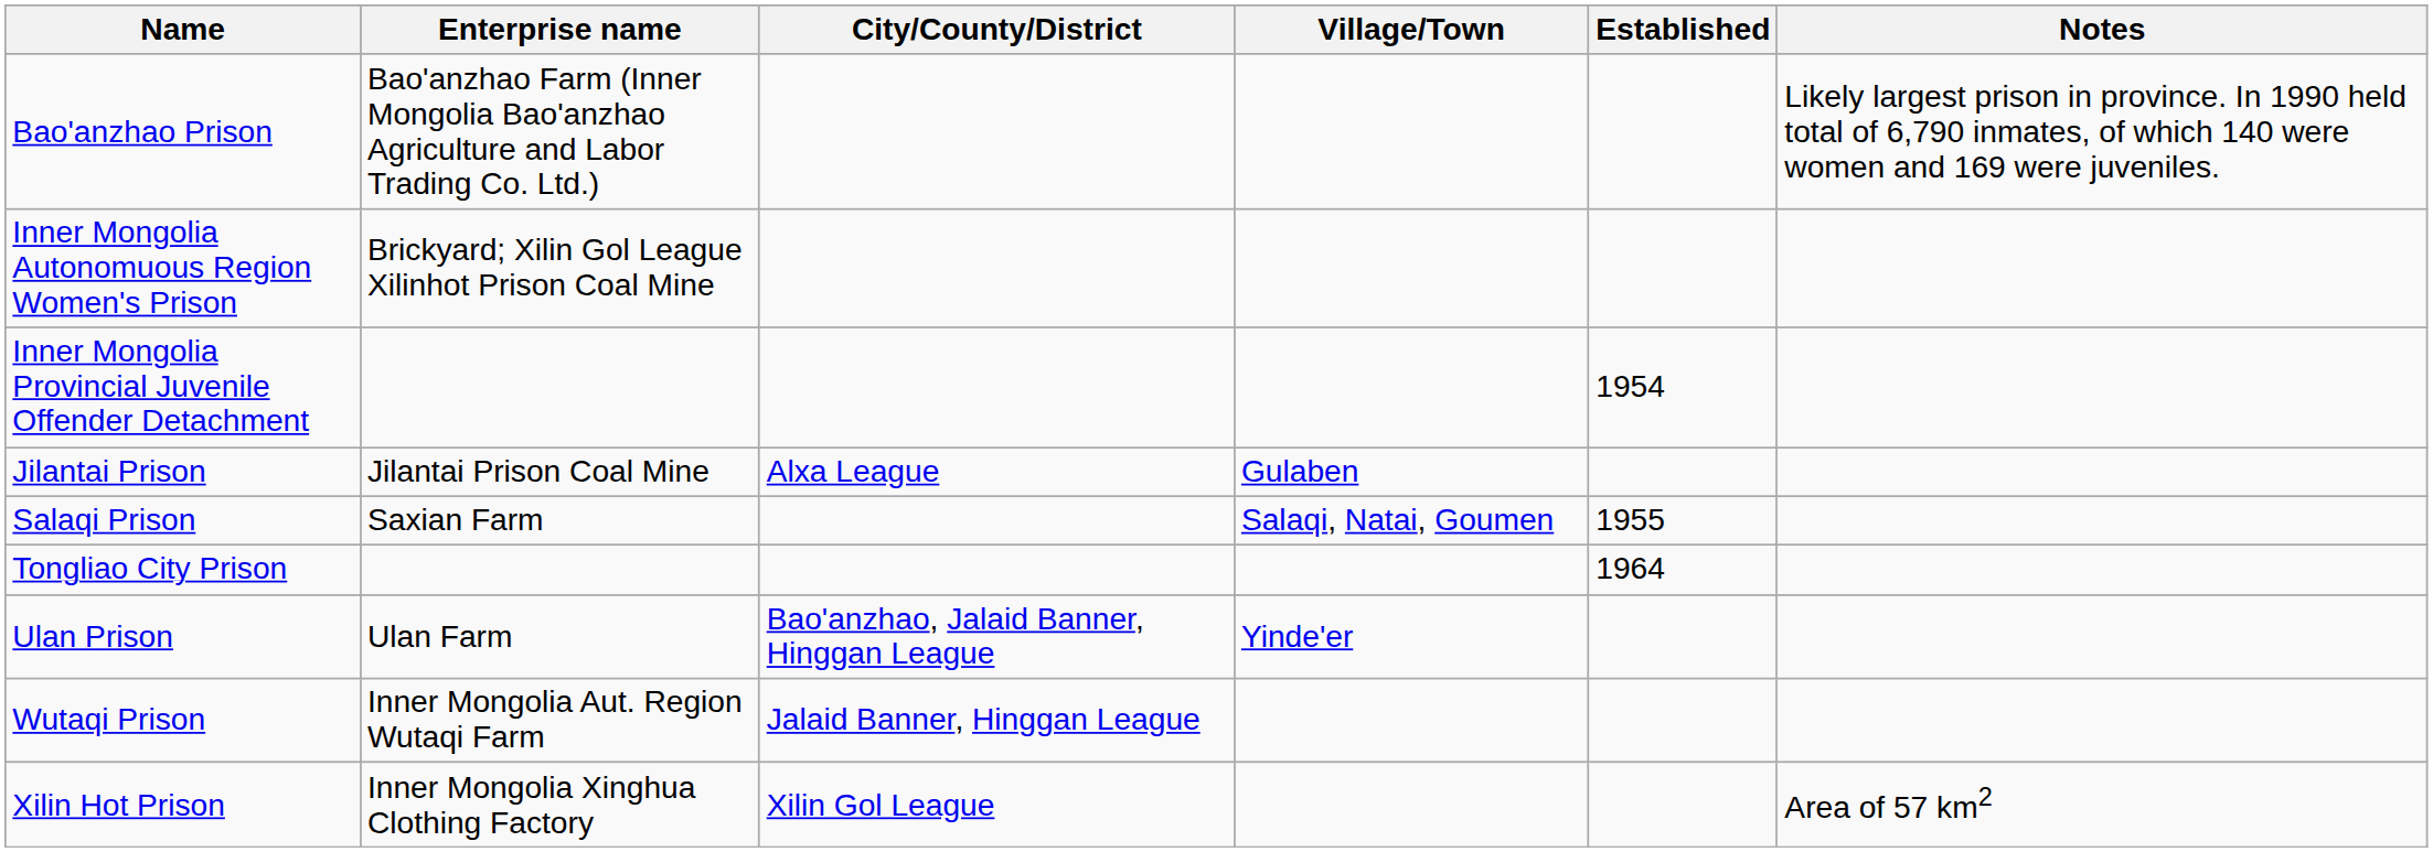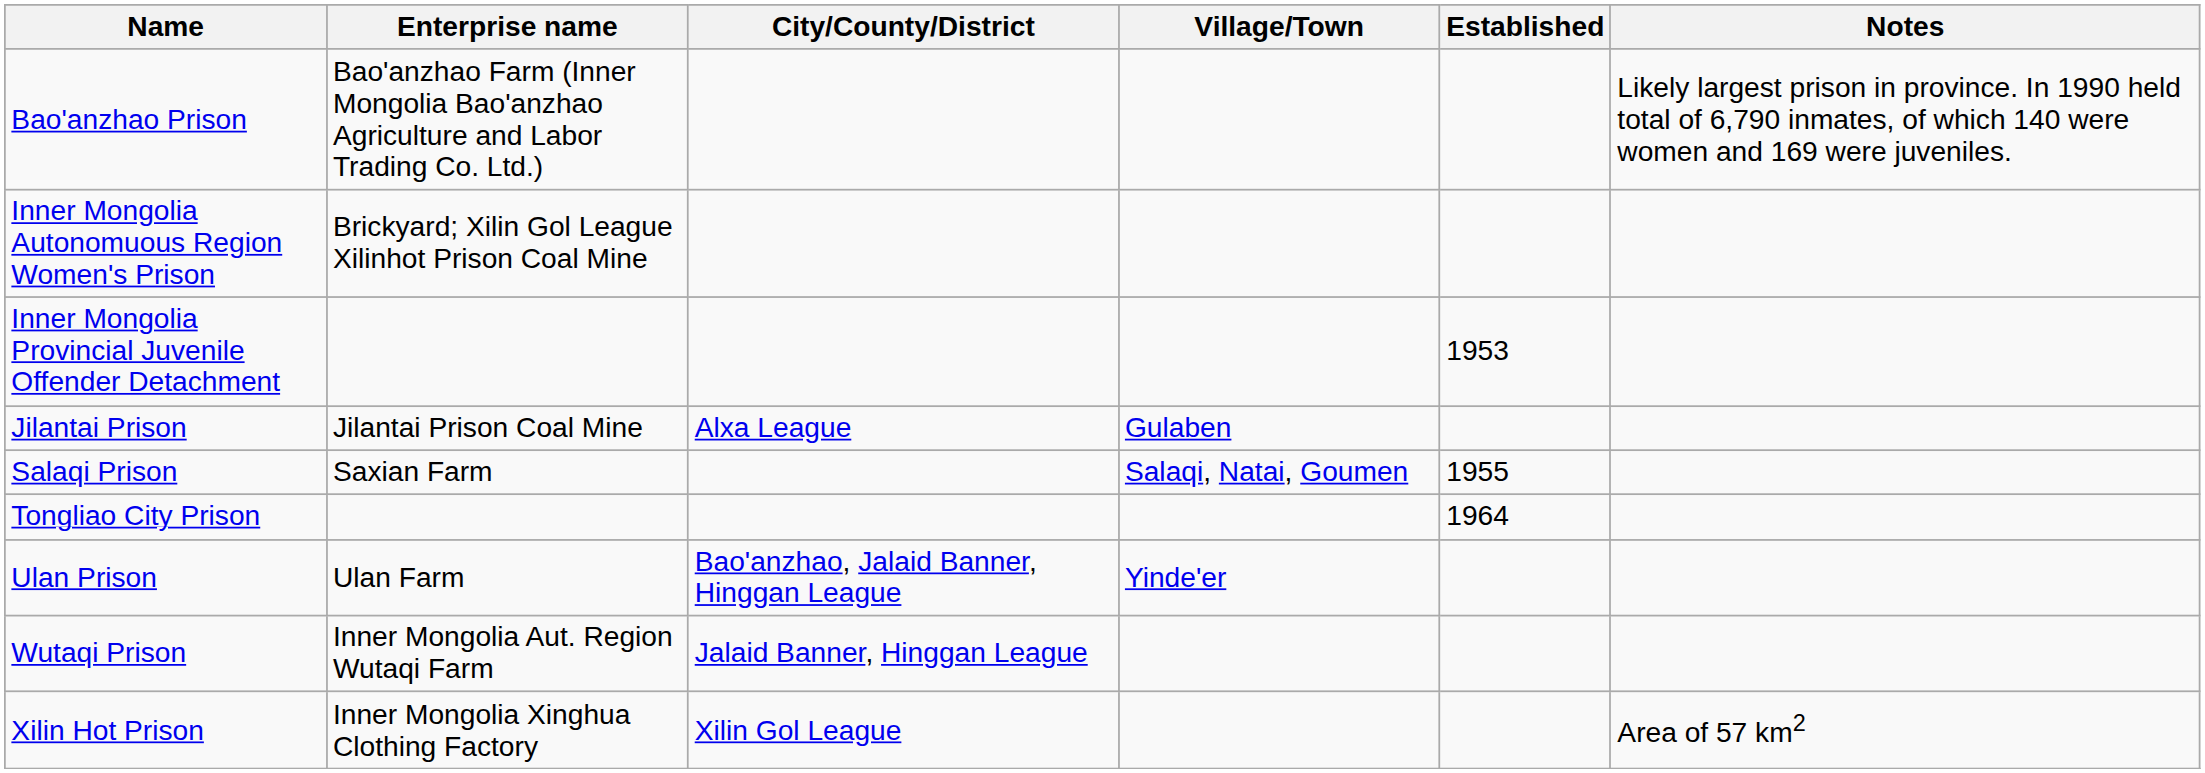Inner Mongolia Provincial Juvenile Offender Detachment | Established: 1954 -> 1953
